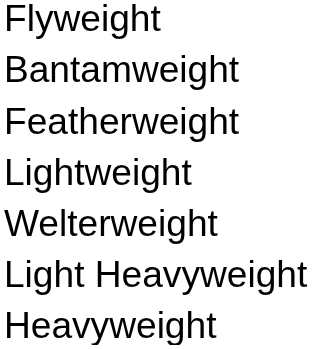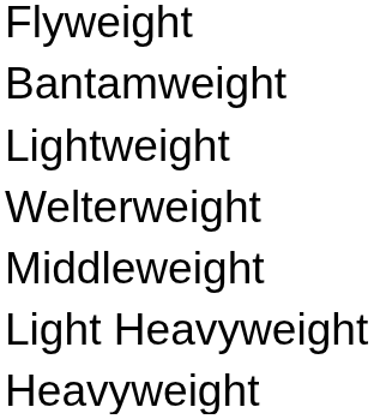- row: Featherweight
+ row: Middleweight
